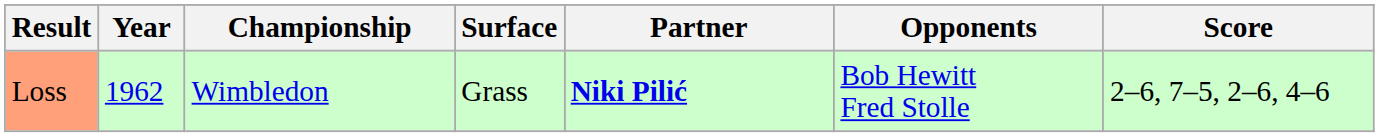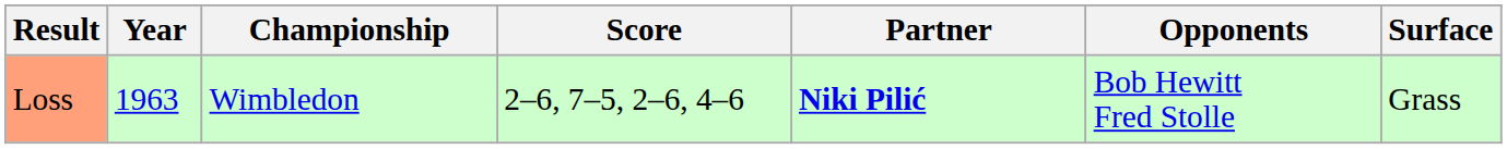columns swapped: Surface <-> Score
Loss | Year: 1962 -> 1963
